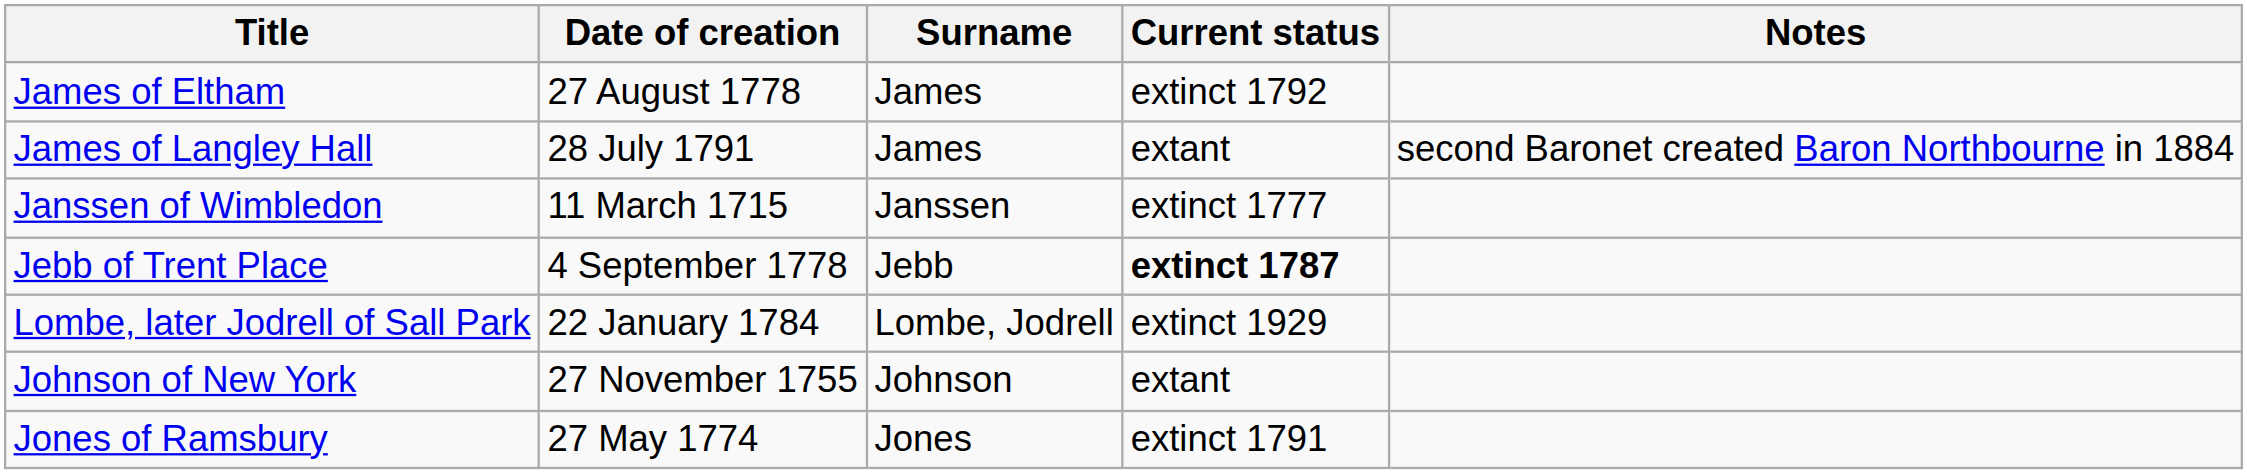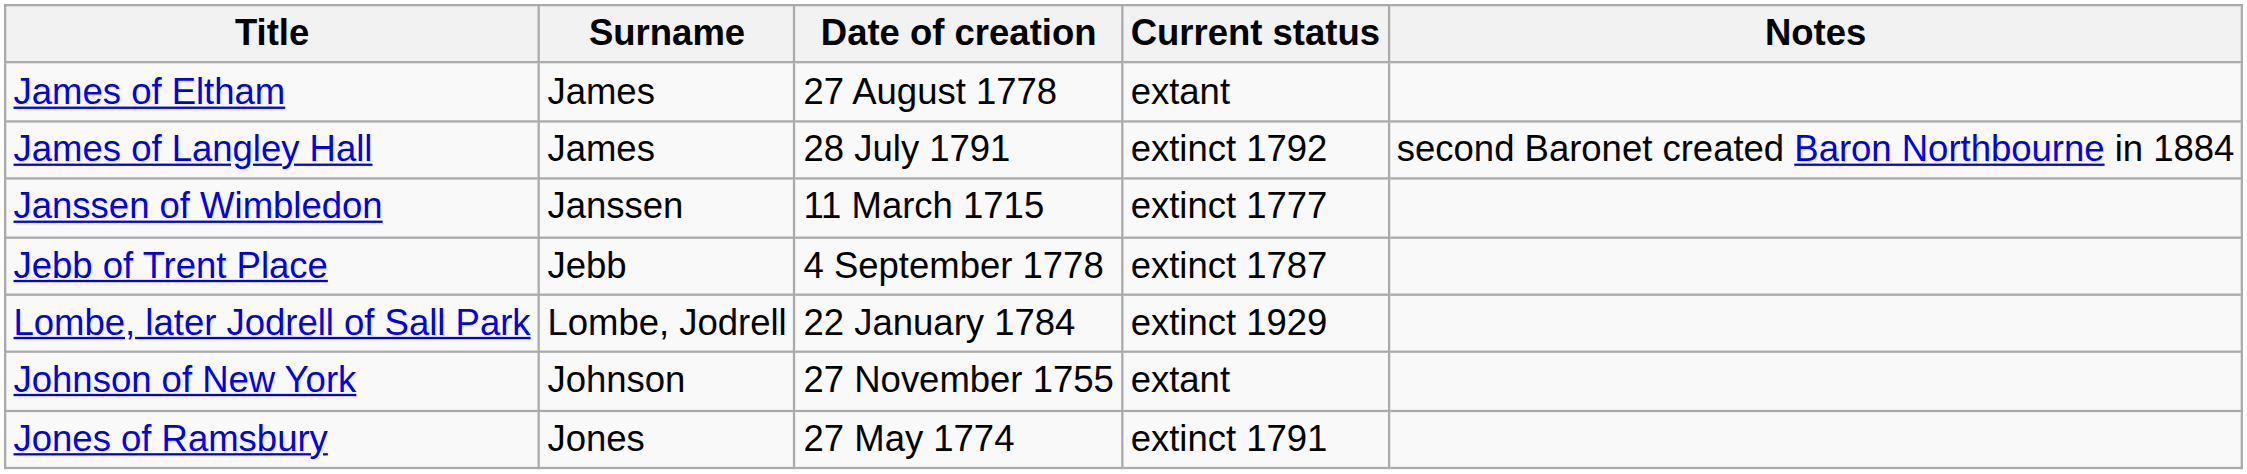columns swapped: Date of creation <-> Surname
James of Eltham | Current status: extinct 1792 -> extant
James of Langley Hall | Current status: extant -> extinct 1792
Jebb of Trent Place | Current status: bold -> normal
